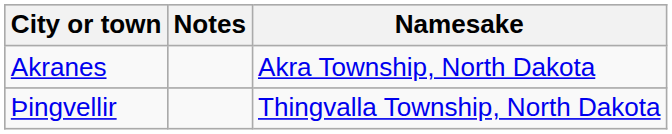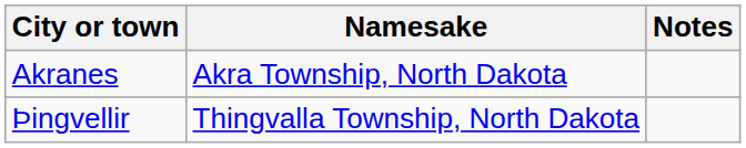columns swapped: Namesake <-> Notes
